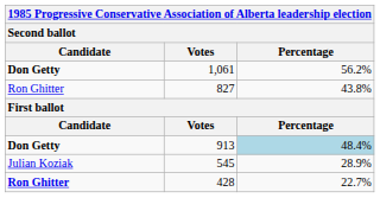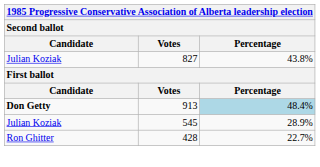- row: Don Getty | 1,061 | 56.2%
827 | Candidate: Ron Ghitter -> Julian Koziak
428 | Candidate: bold -> normal
